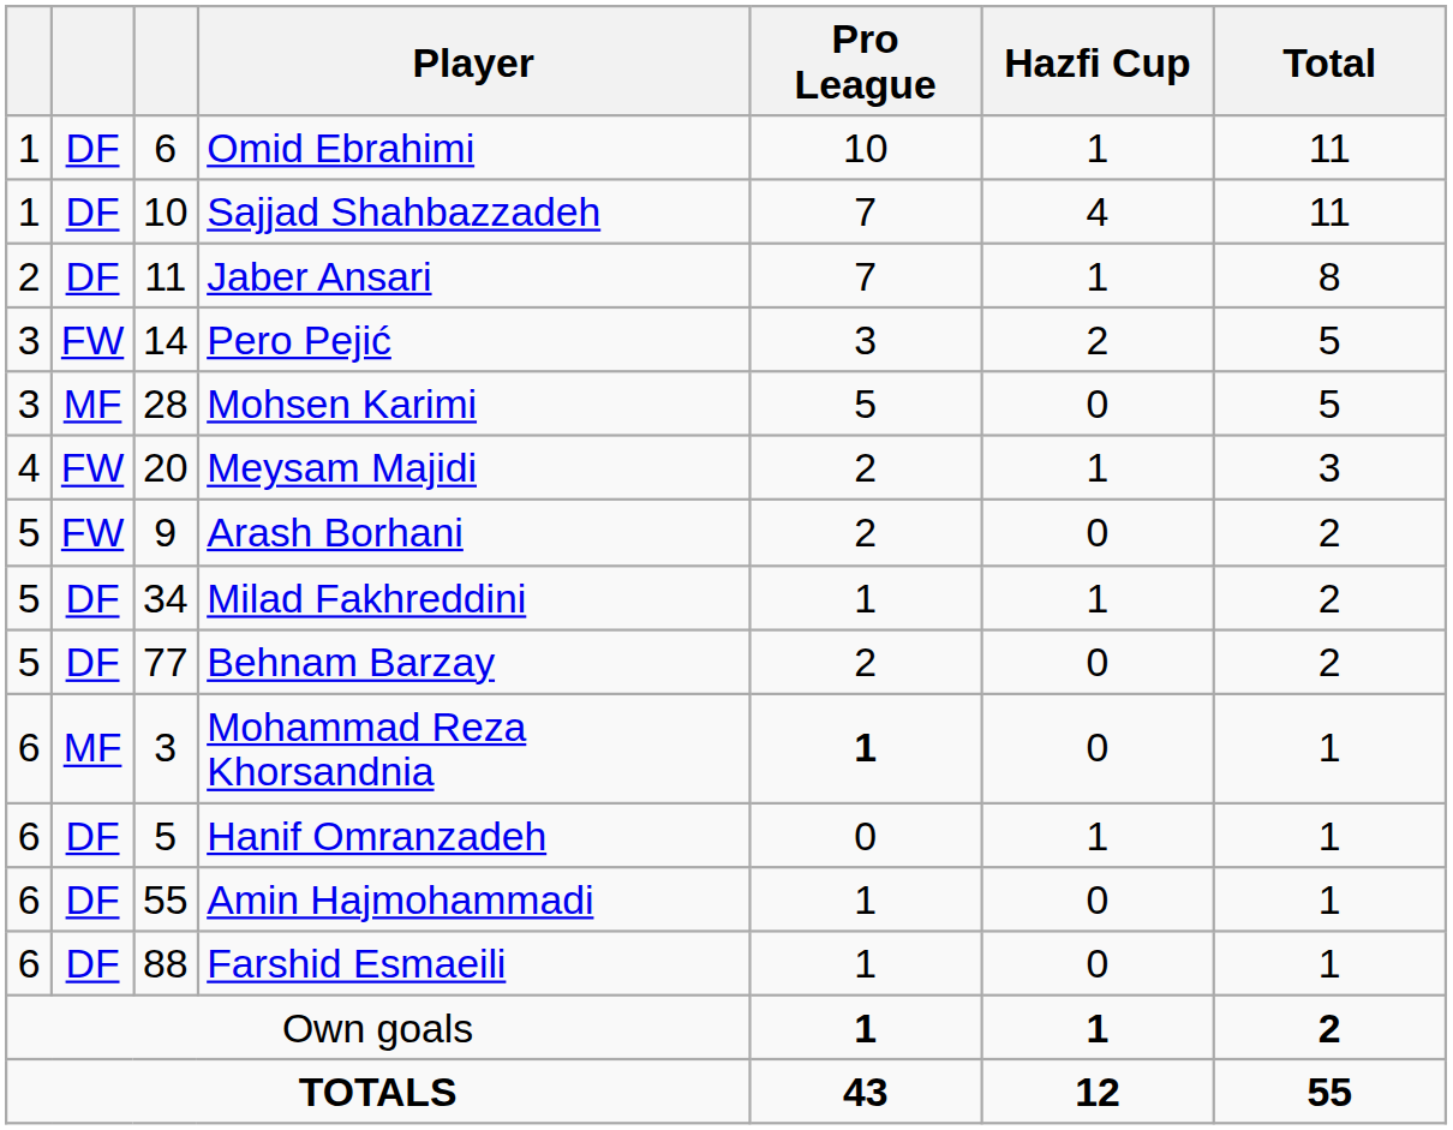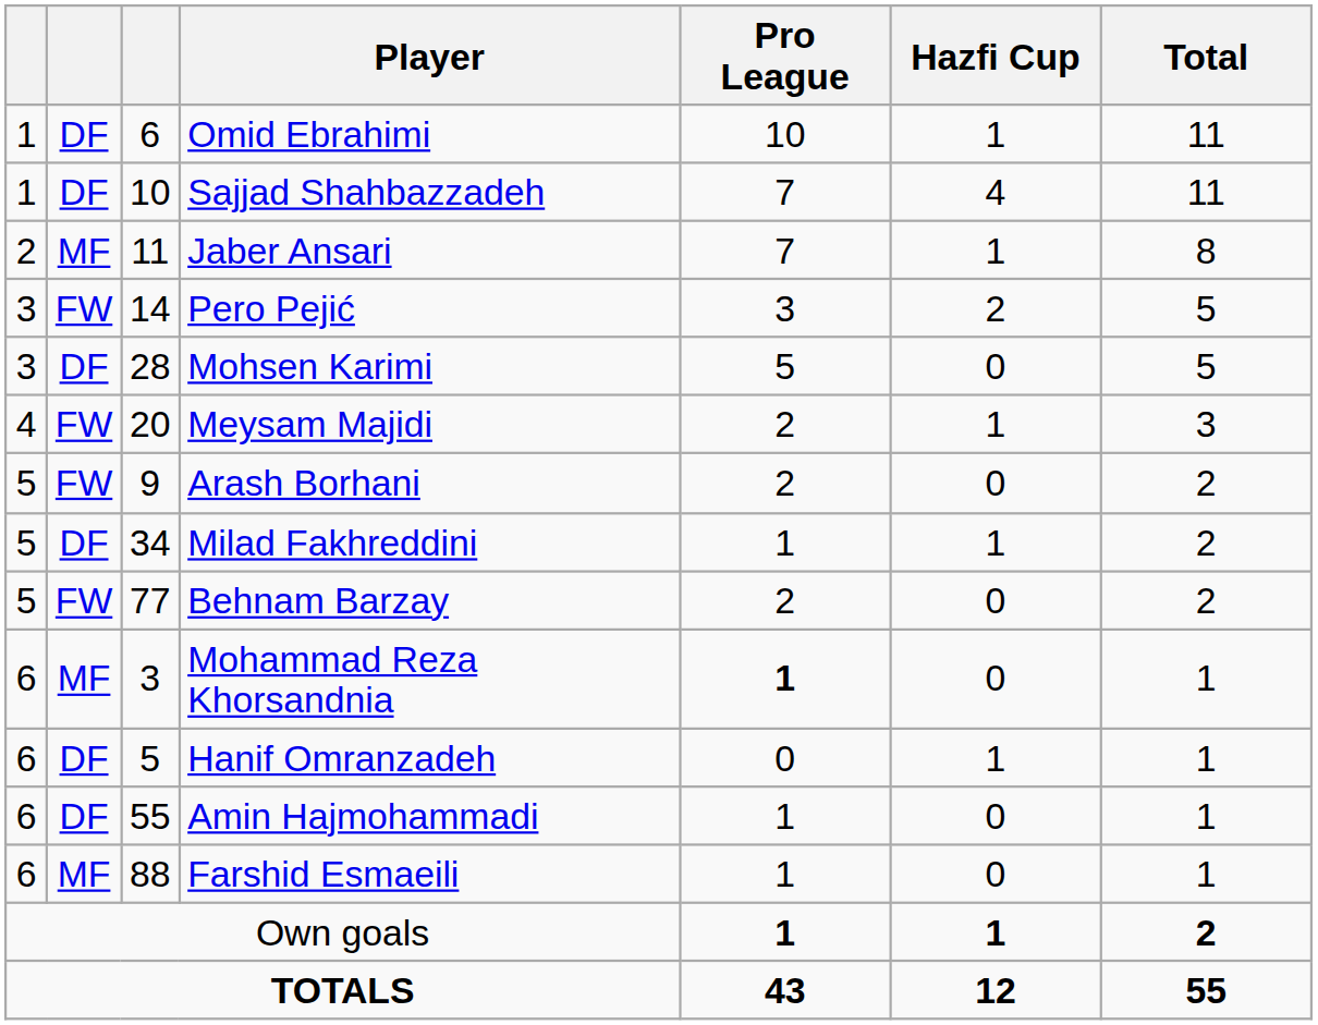Jaber Ansari | column 2: DF -> MF
Mohsen Karimi | column 2: MF -> DF
Behnam Barzay | column 2: DF -> FW
Farshid Esmaeili | column 2: DF -> MF
